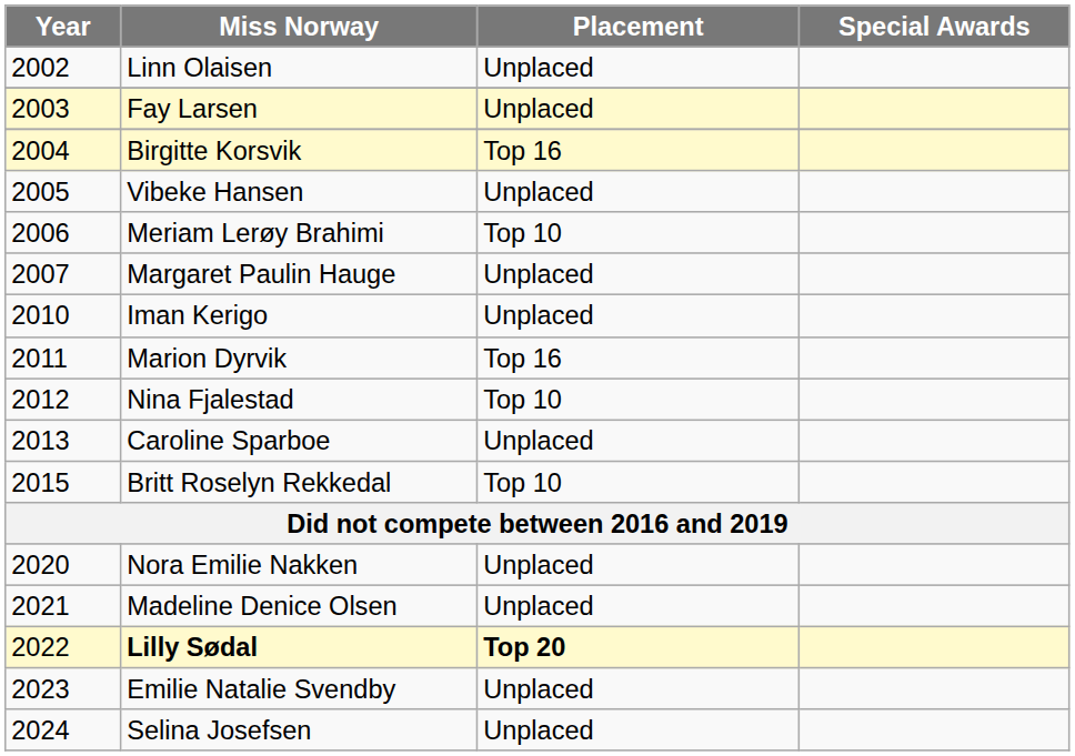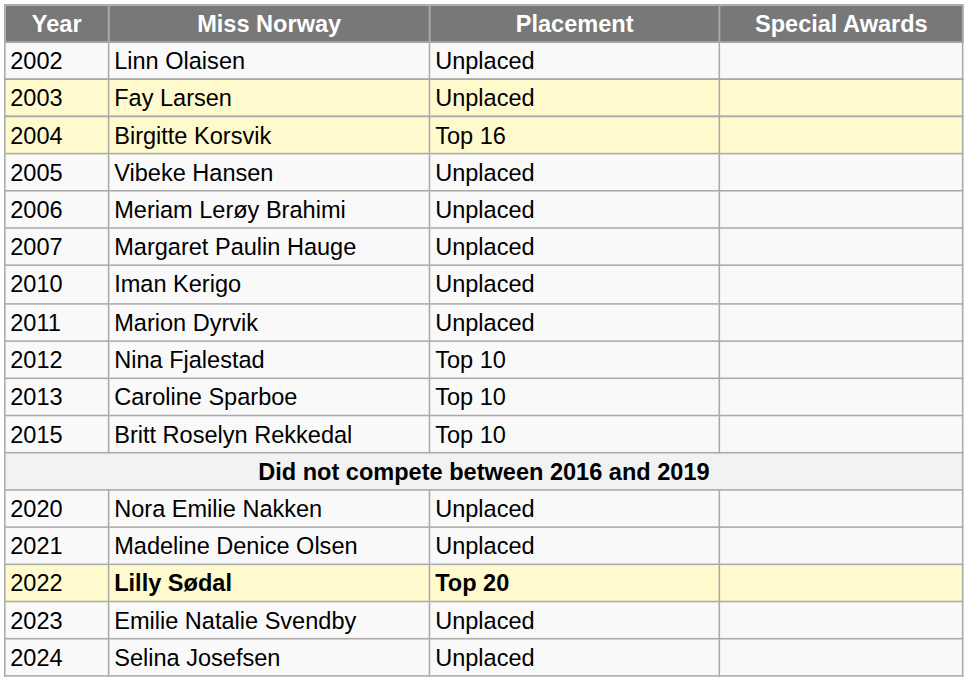Meriam Lerøy Brahimi | Placement: Top 10 -> Unplaced
Marion Dyrvik | Placement: Top 16 -> Unplaced
Caroline Sparboe | Placement: Unplaced -> Top 10
